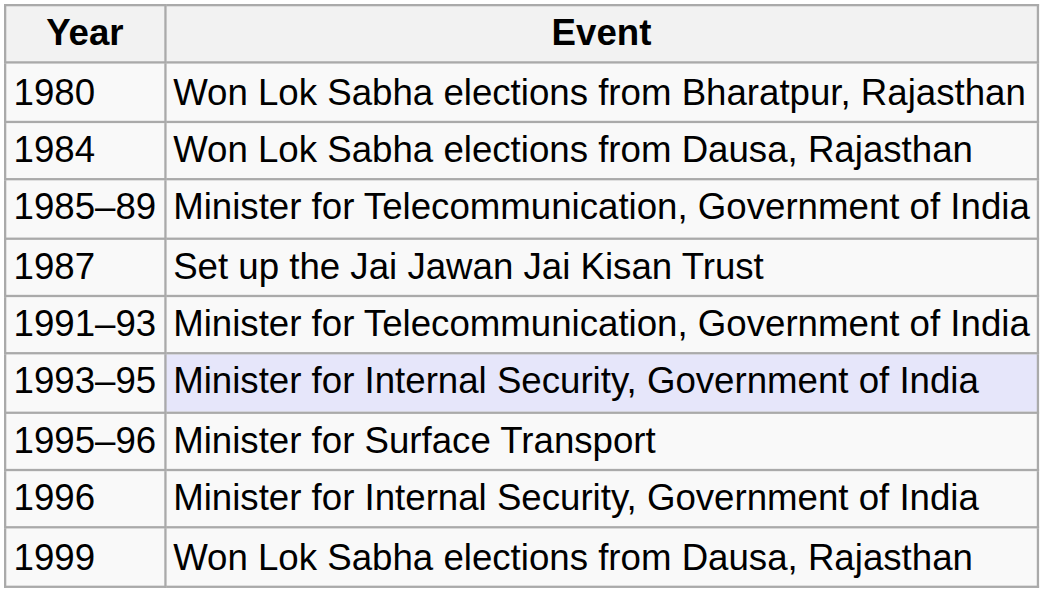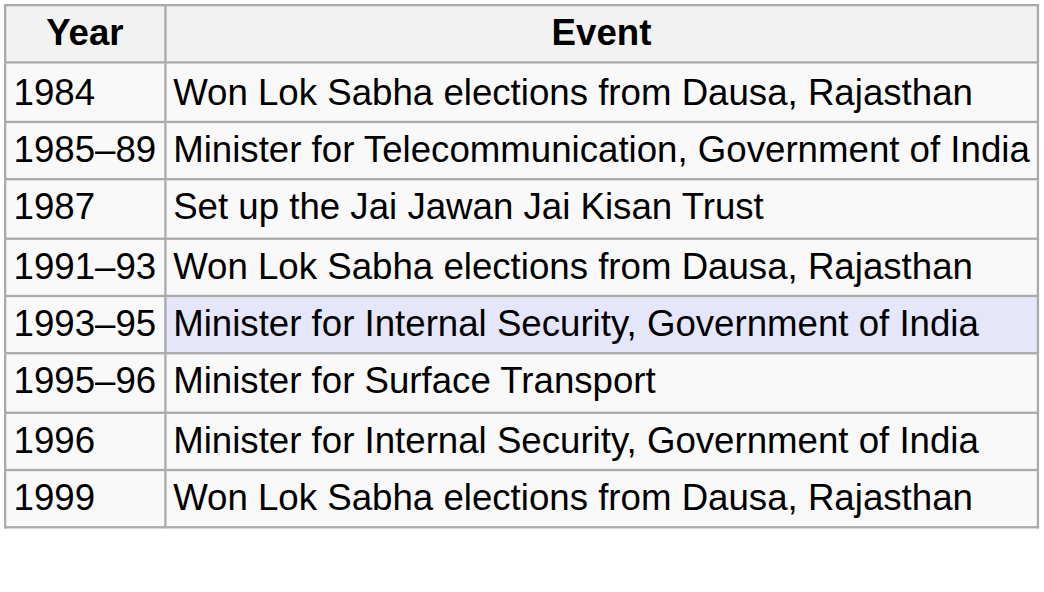- row: 1980 | Won Lok Sabha elections from Bharatpur, Rajasthan
1991–93 | Event: Minister for Telecommunication, Government of India -> Won Lok Sabha elections from Dausa, Rajasthan
